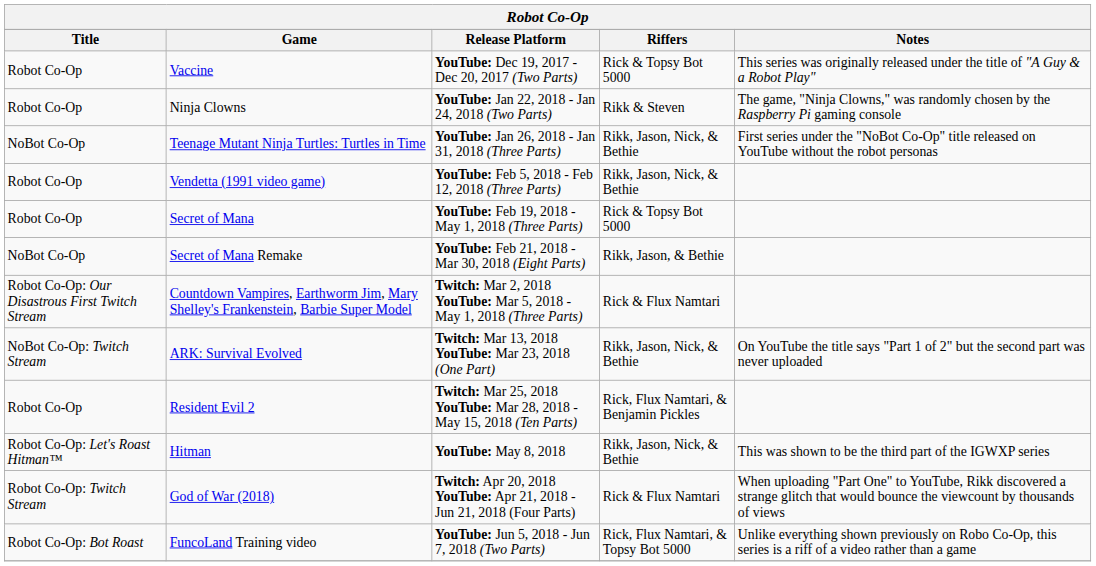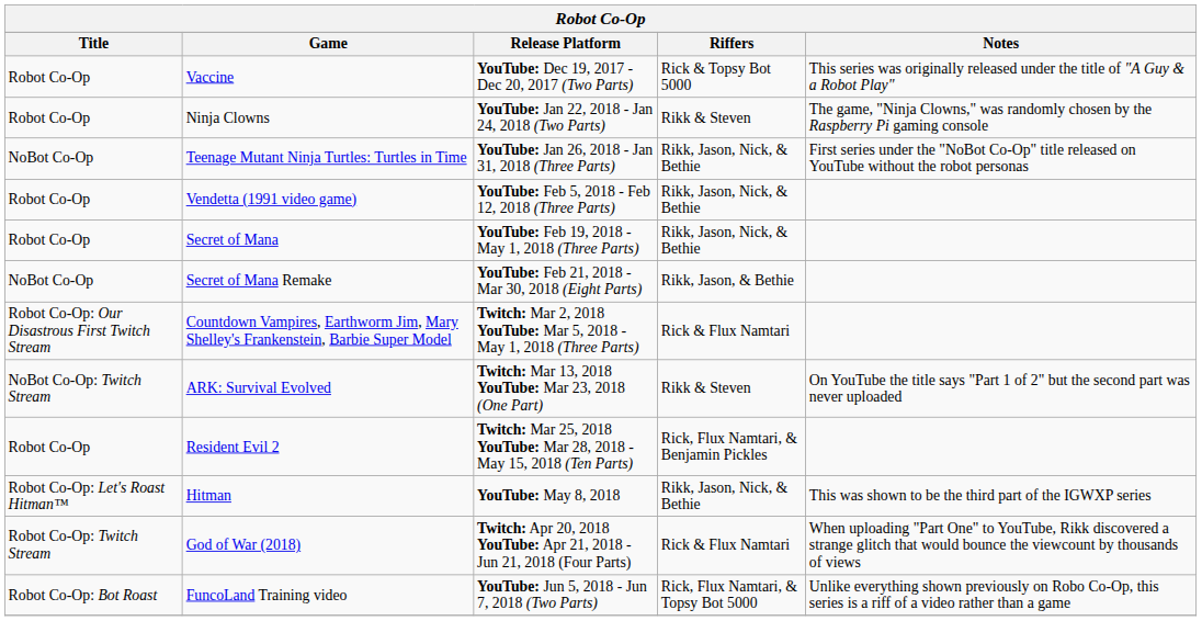Secret of Mana | Riffers: Rick & Topsy Bot 5000 -> Rikk, Jason, Nick, & Bethie
ARK: Survival Evolved | Riffers: Rikk, Jason, Nick, & Bethie -> Rikk & Steven
